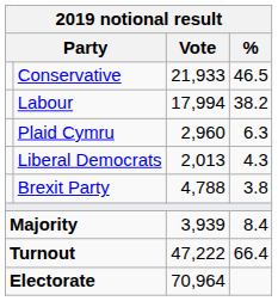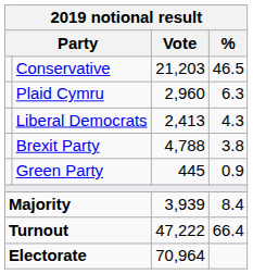Conservative | Vote: 21,933 -> 21,203
- row: Labour | 17,994 | 38.2
Liberal Democrats | Vote: 2,013 -> 2,413
+ row: Green Party | 445 | 0.9
